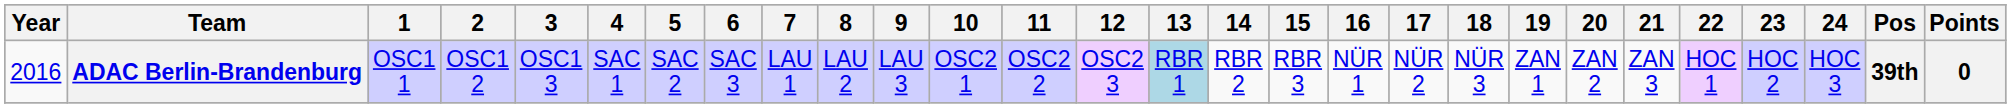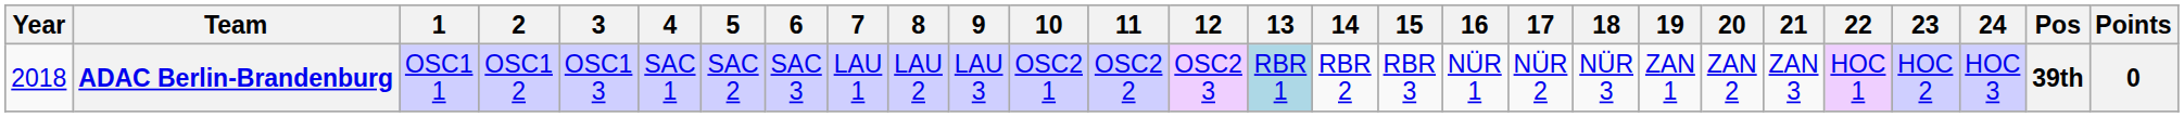ADAC Berlin-Brandenburg | Year: 2016 -> 2018
